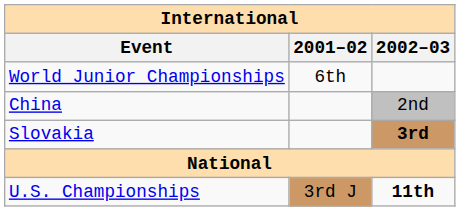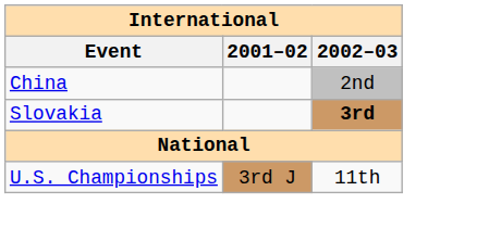- row: World Junior Championships | 6th
U.S. Championships | 2002–03: bold -> normal
